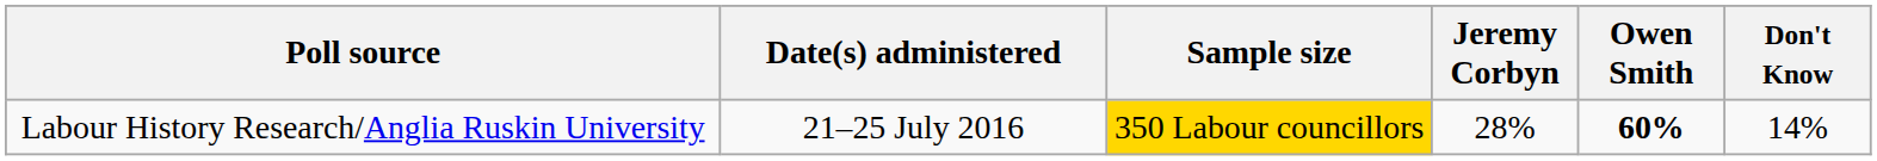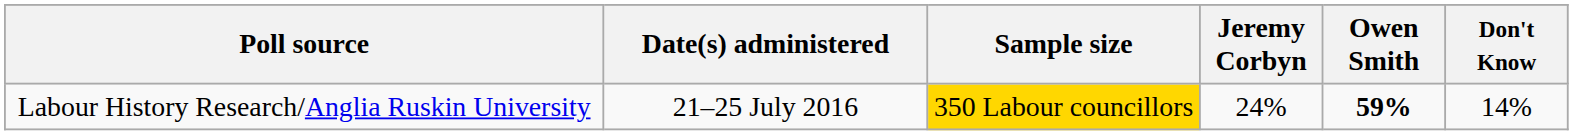Labour History Research/Anglia Ruskin University | Jeremy Corbyn: 28% -> 24%
Labour History Research/Anglia Ruskin University | Owen Smith: 60% -> 59%
